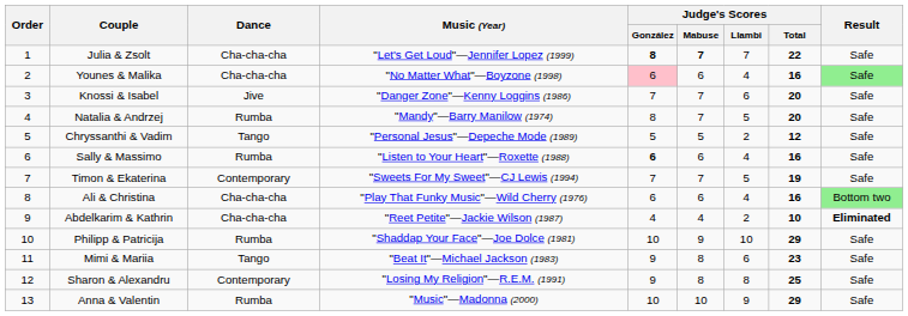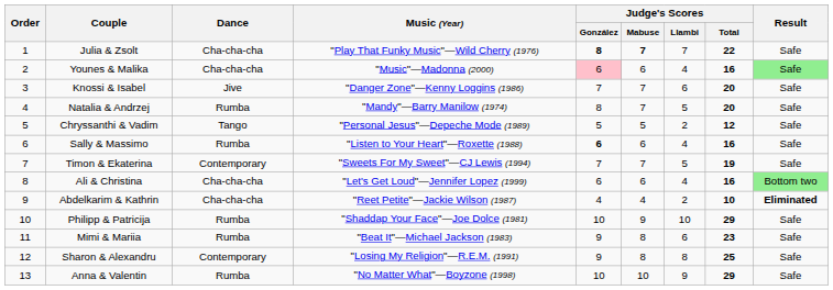Julia & Zsolt | Music (Year): "Let's Get Loud"—Jennifer Lopez (1999) -> "Play That Funky Music"—Wild Cherry (1976)
Younes & Malika | Music (Year): "No Matter What"—Boyzone (1998) -> "Music"—Madonna (2000)
Ali & Christina | Music (Year): "Play That Funky Music"—Wild Cherry (1976) -> "Let's Get Loud"—Jennifer Lopez (1999)
Mimi & Mariia | Dance: Tango -> Rumba
Anna & Valentin | Music (Year): "Music"—Madonna (2000) -> "No Matter What"—Boyzone (1998)
